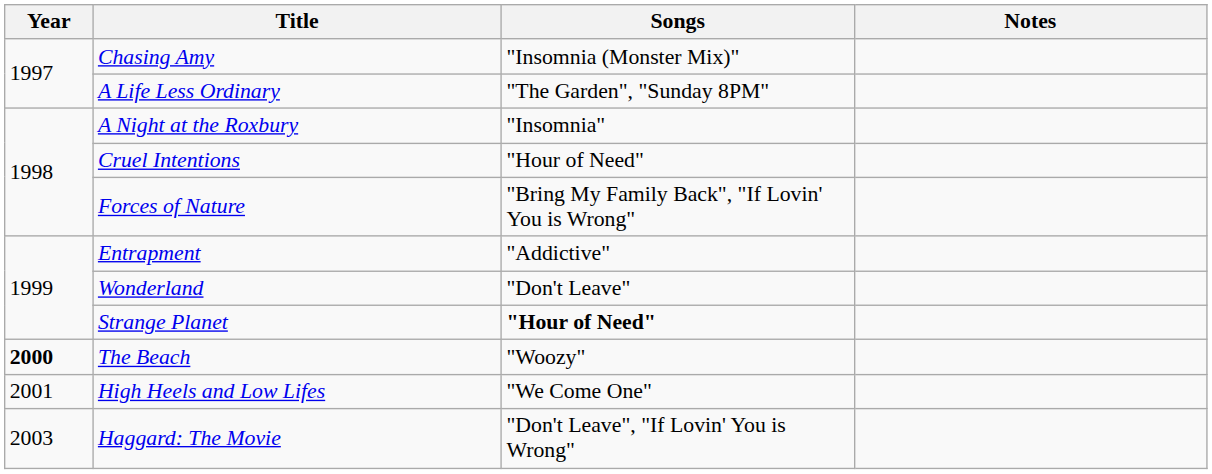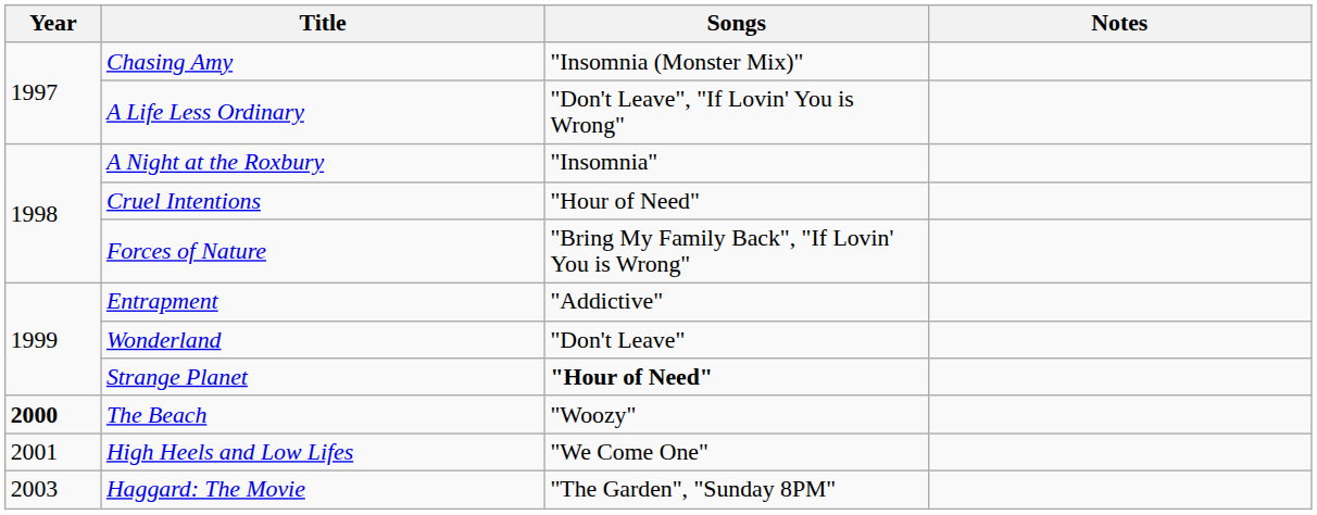A Life Less Ordinary | Songs: "The Garden", "Sunday 8PM" -> "Don't Leave", "If Lovin' You is Wrong"
Haggard: The Movie | Songs: "Don't Leave", "If Lovin' You is Wrong" -> "The Garden", "Sunday 8PM"
